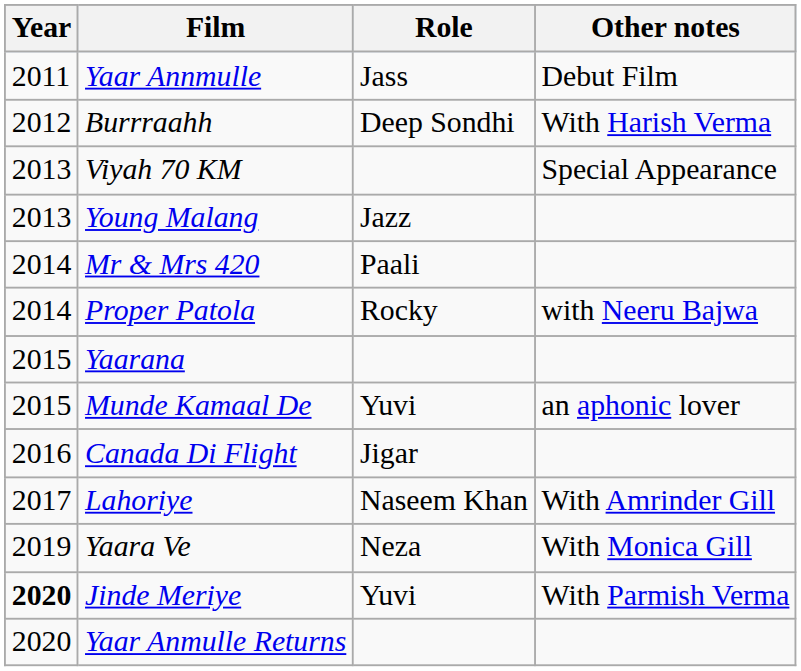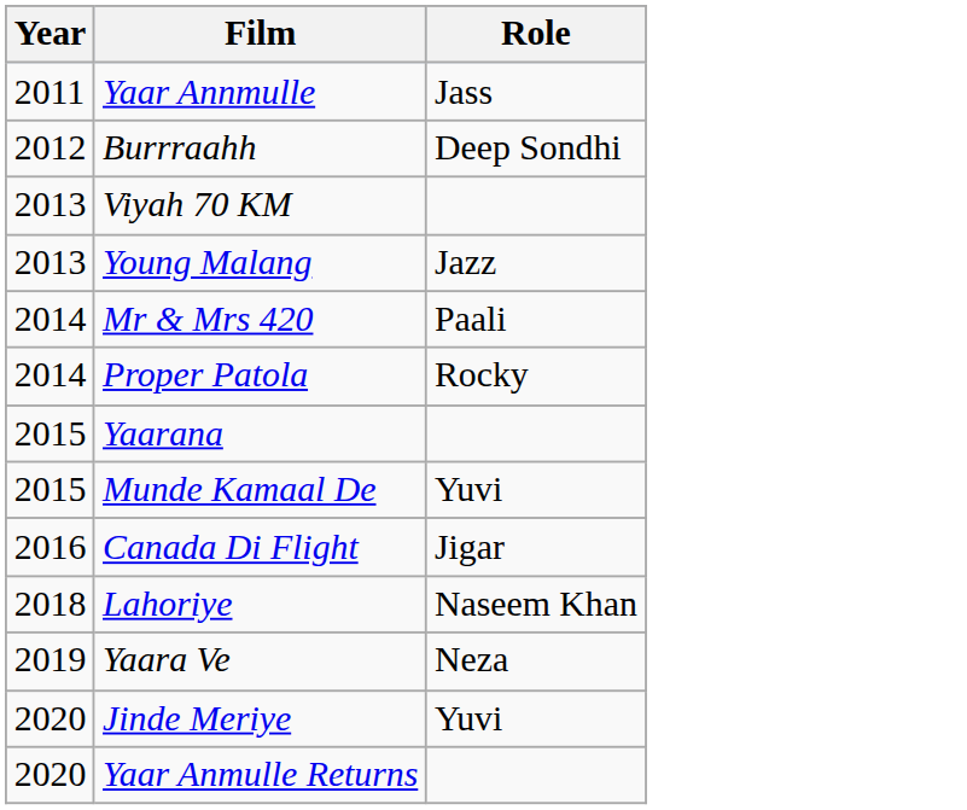- column: Other notes | Debut Film | With Harish Verma | Special Appearance | with Neeru Bajwa | an aphonic lover | With Amrinder Gill | With Monica Gill | With Parmish Verma
Lahoriye | Year: 2017 -> 2018
Jinde Meriye | Year: bold -> normal
